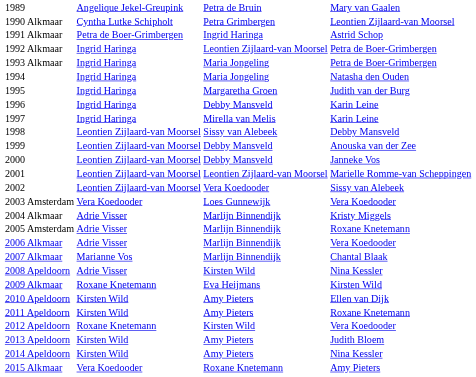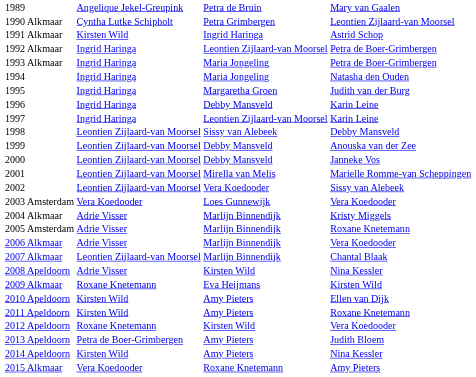1991 Alkmaar | column 2: Petra de Boer-Grimbergen -> Kirsten Wild
1997 | column 3: Mirella van Melis -> Leontien Zijlaard-van Moorsel
2001 | column 3: Leontien Zijlaard-van Moorsel -> Mirella van Melis
2007 Alkmaar | column 2: Marianne Vos -> Leontien Zijlaard-van Moorsel
2013 Apeldoorn | column 2: Kirsten Wild -> Petra de Boer-Grimbergen
